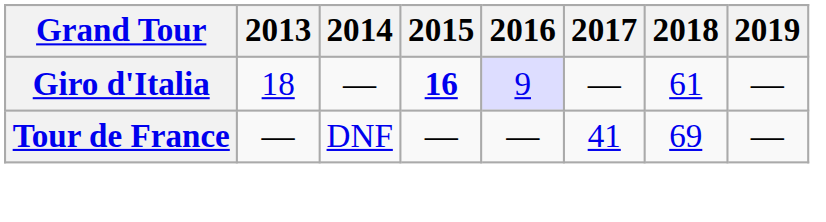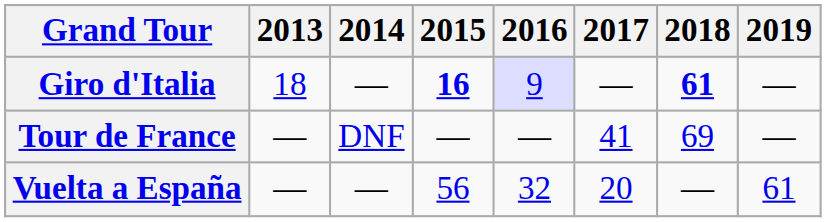Giro d'Italia | 2018: normal -> bold
+ row: Vuelta a España | — | — | 56 | 32 | 20 | — | 61
